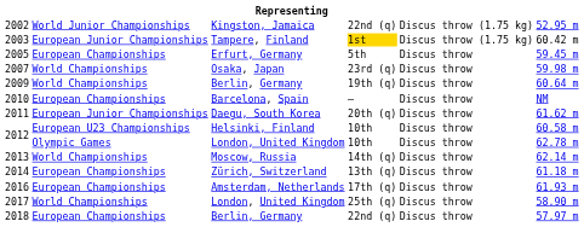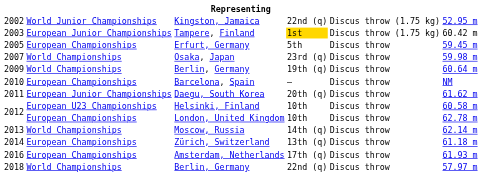2012 / London, United Kingdom | column 2: Olympic Games -> European Championships
- row: 2017 | World Championships | London, United Kingdom | 25th (q) | Discus throw | 58.90 m
2018 | column 2: European Championships -> World Championships
